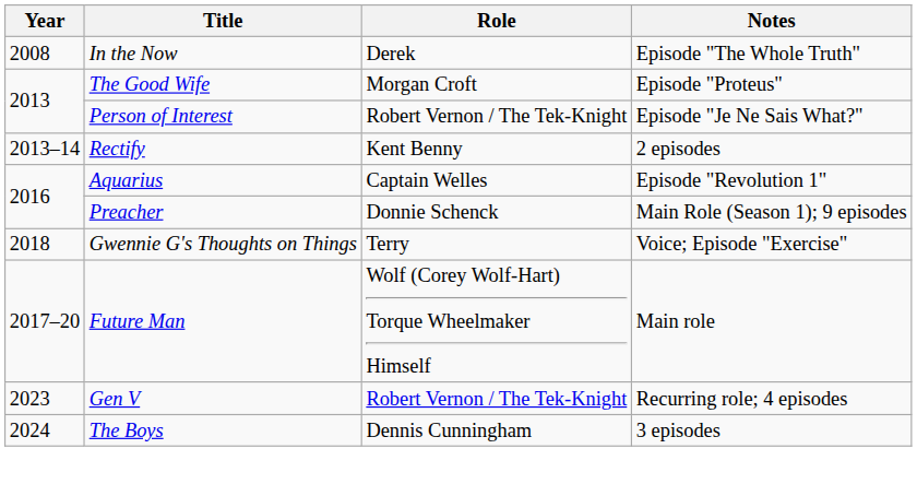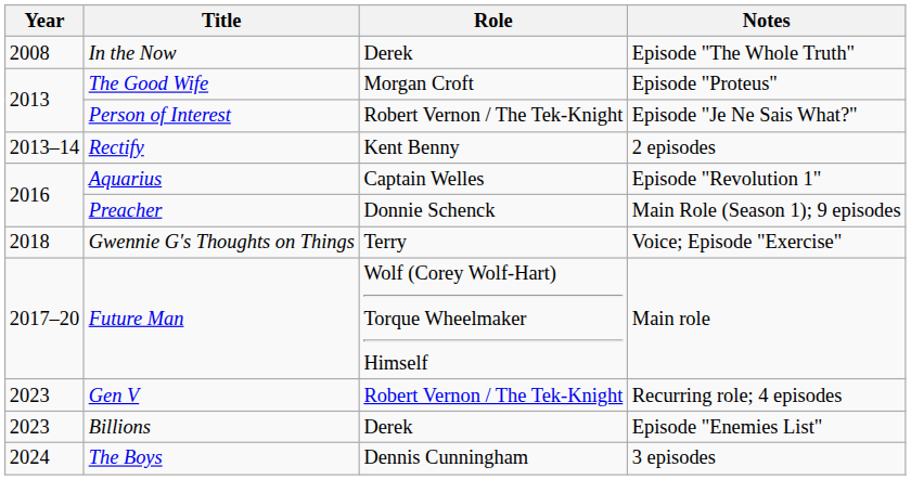+ row: 2023 | Billions | Derek | Episode "Enemies List"
